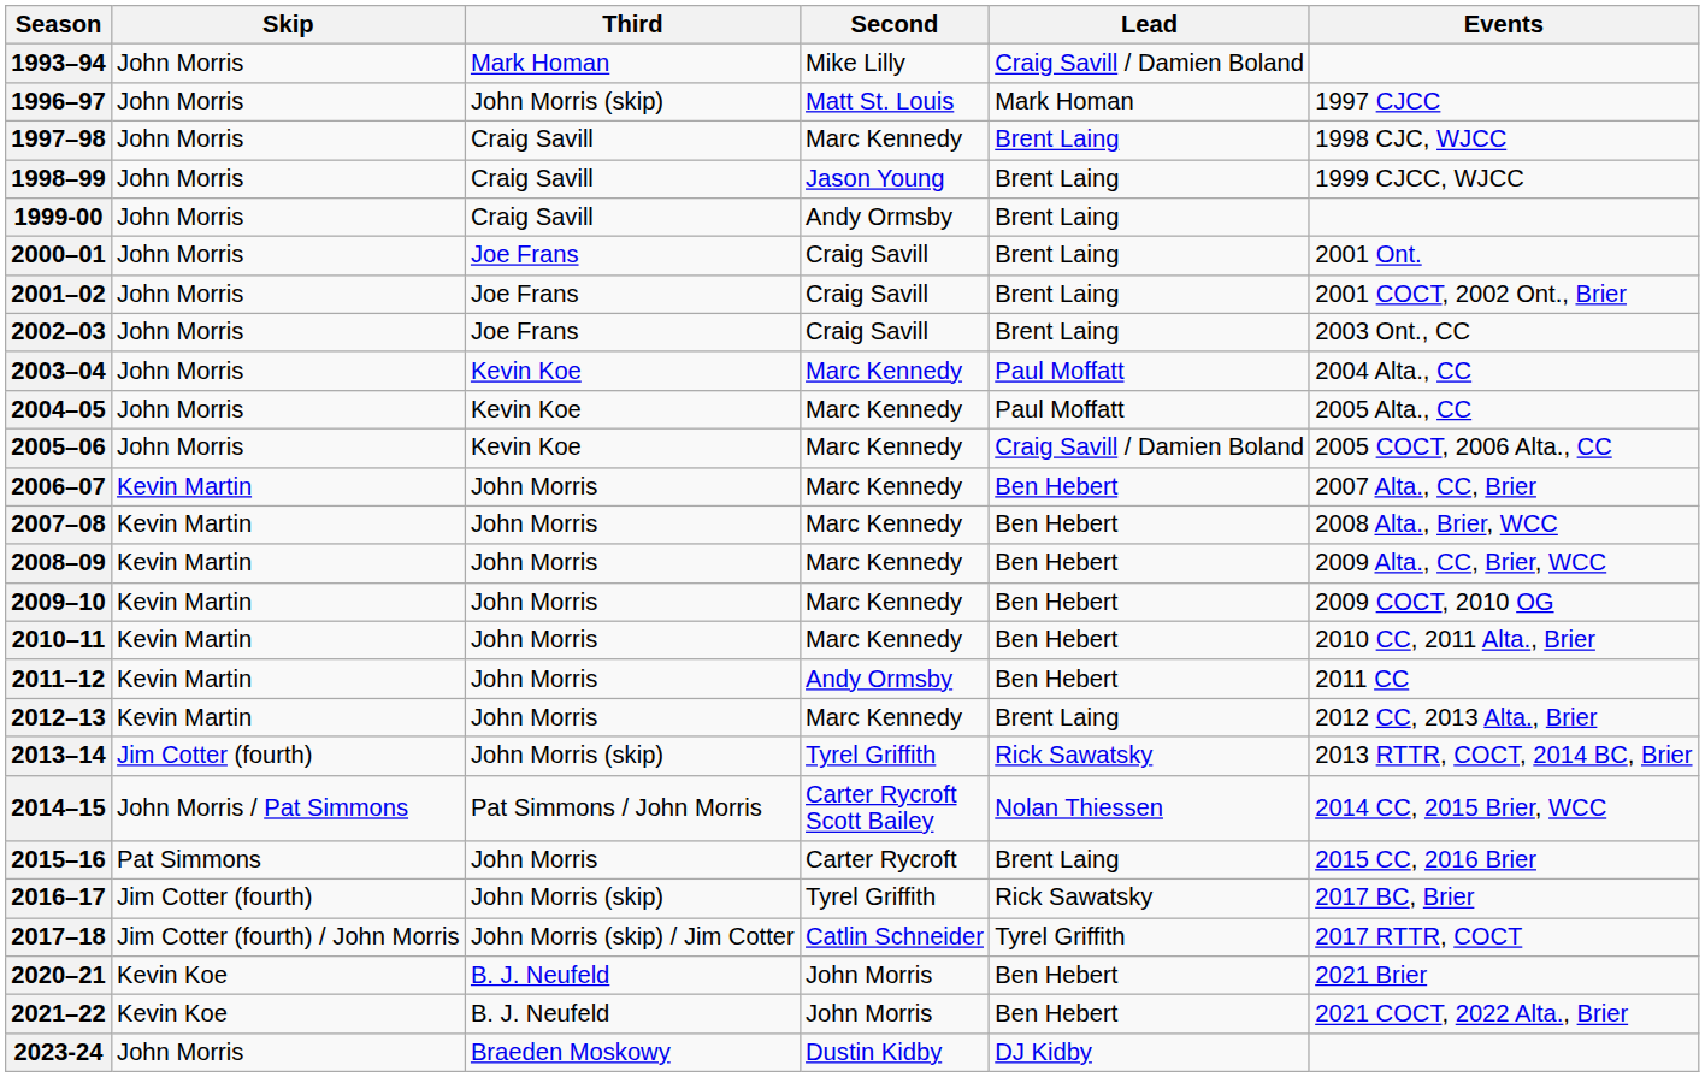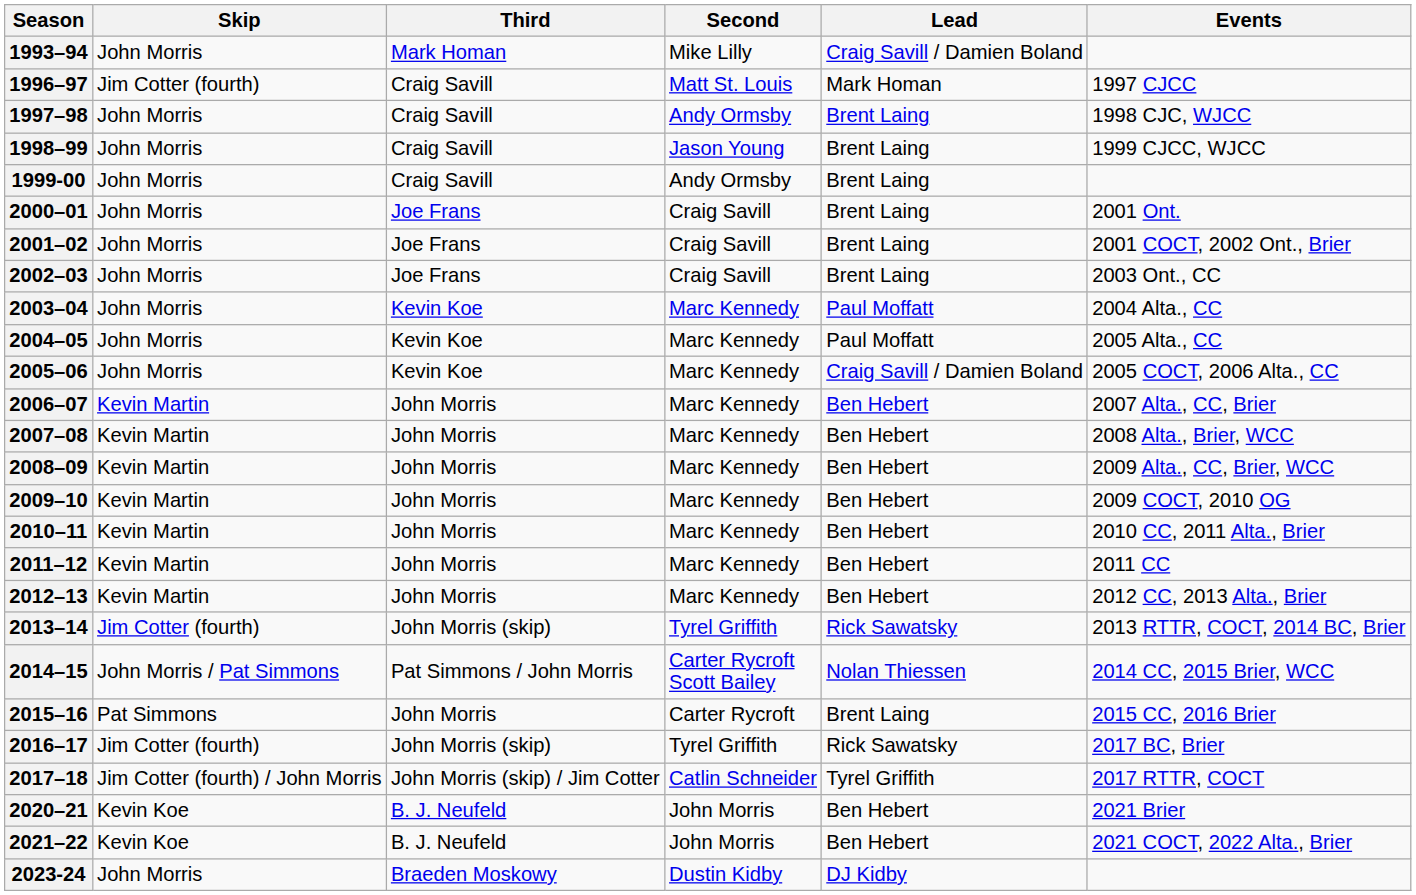1996–97 | Skip: John Morris -> Jim Cotter (fourth)
1996–97 | Third: John Morris (skip) -> Craig Savill
1997–98 | Second: Marc Kennedy -> Andy Ormsby
2011–12 | Second: Andy Ormsby -> Marc Kennedy
2012–13 | Lead: Brent Laing -> Ben Hebert
